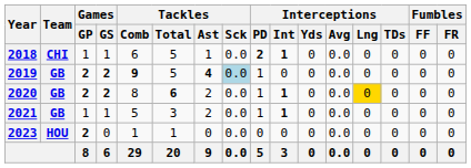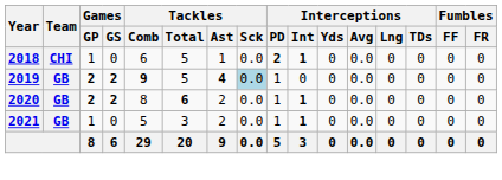2018 | Games / GS: 1 -> 0
2020 | Interceptions / Lng: gold background -> no background
2021 | Games / GS: 1 -> 0
- row: 2023 | HOU | 2 | 0 | 1 | 1 | 0 | 0.0 | 0 | 0 | 0 | 0.0 | 0 | 0 | 0 | 0
